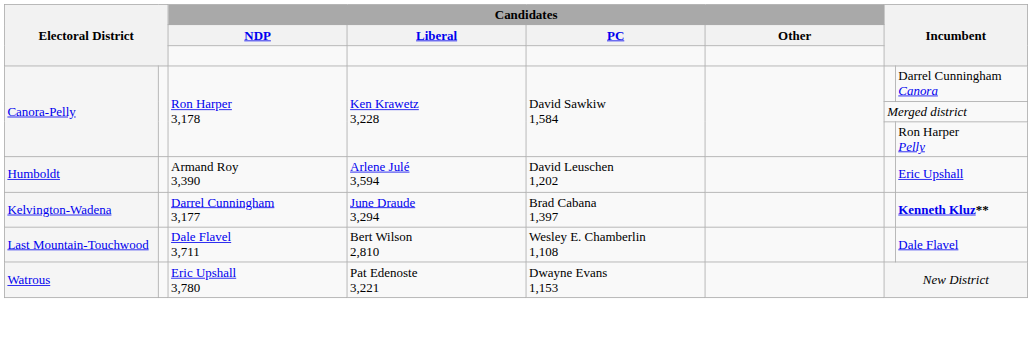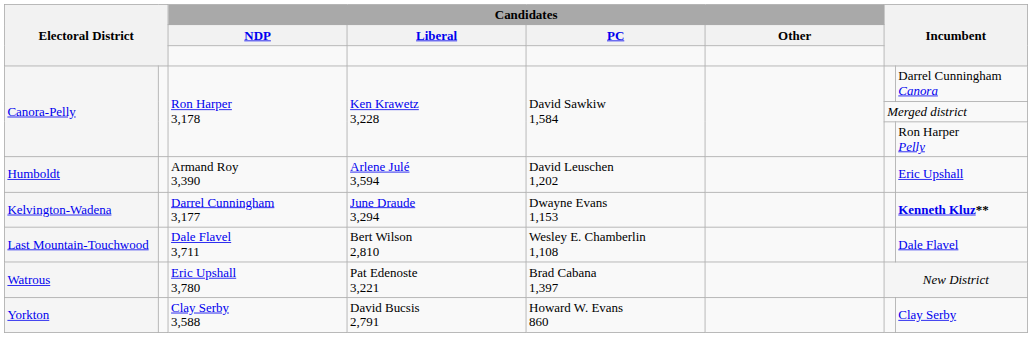Kelvington-Wadena | Candidates / PC: Brad Cabana 1,397 -> Dwayne Evans 1,153
Watrous | Candidates / PC: Dwayne Evans 1,153 -> Brad Cabana 1,397
+ row: Yorkton | Clay Serby 3,588 | David Bucsis 2,791 | Howard W. Evans 860 | Clay Serby
